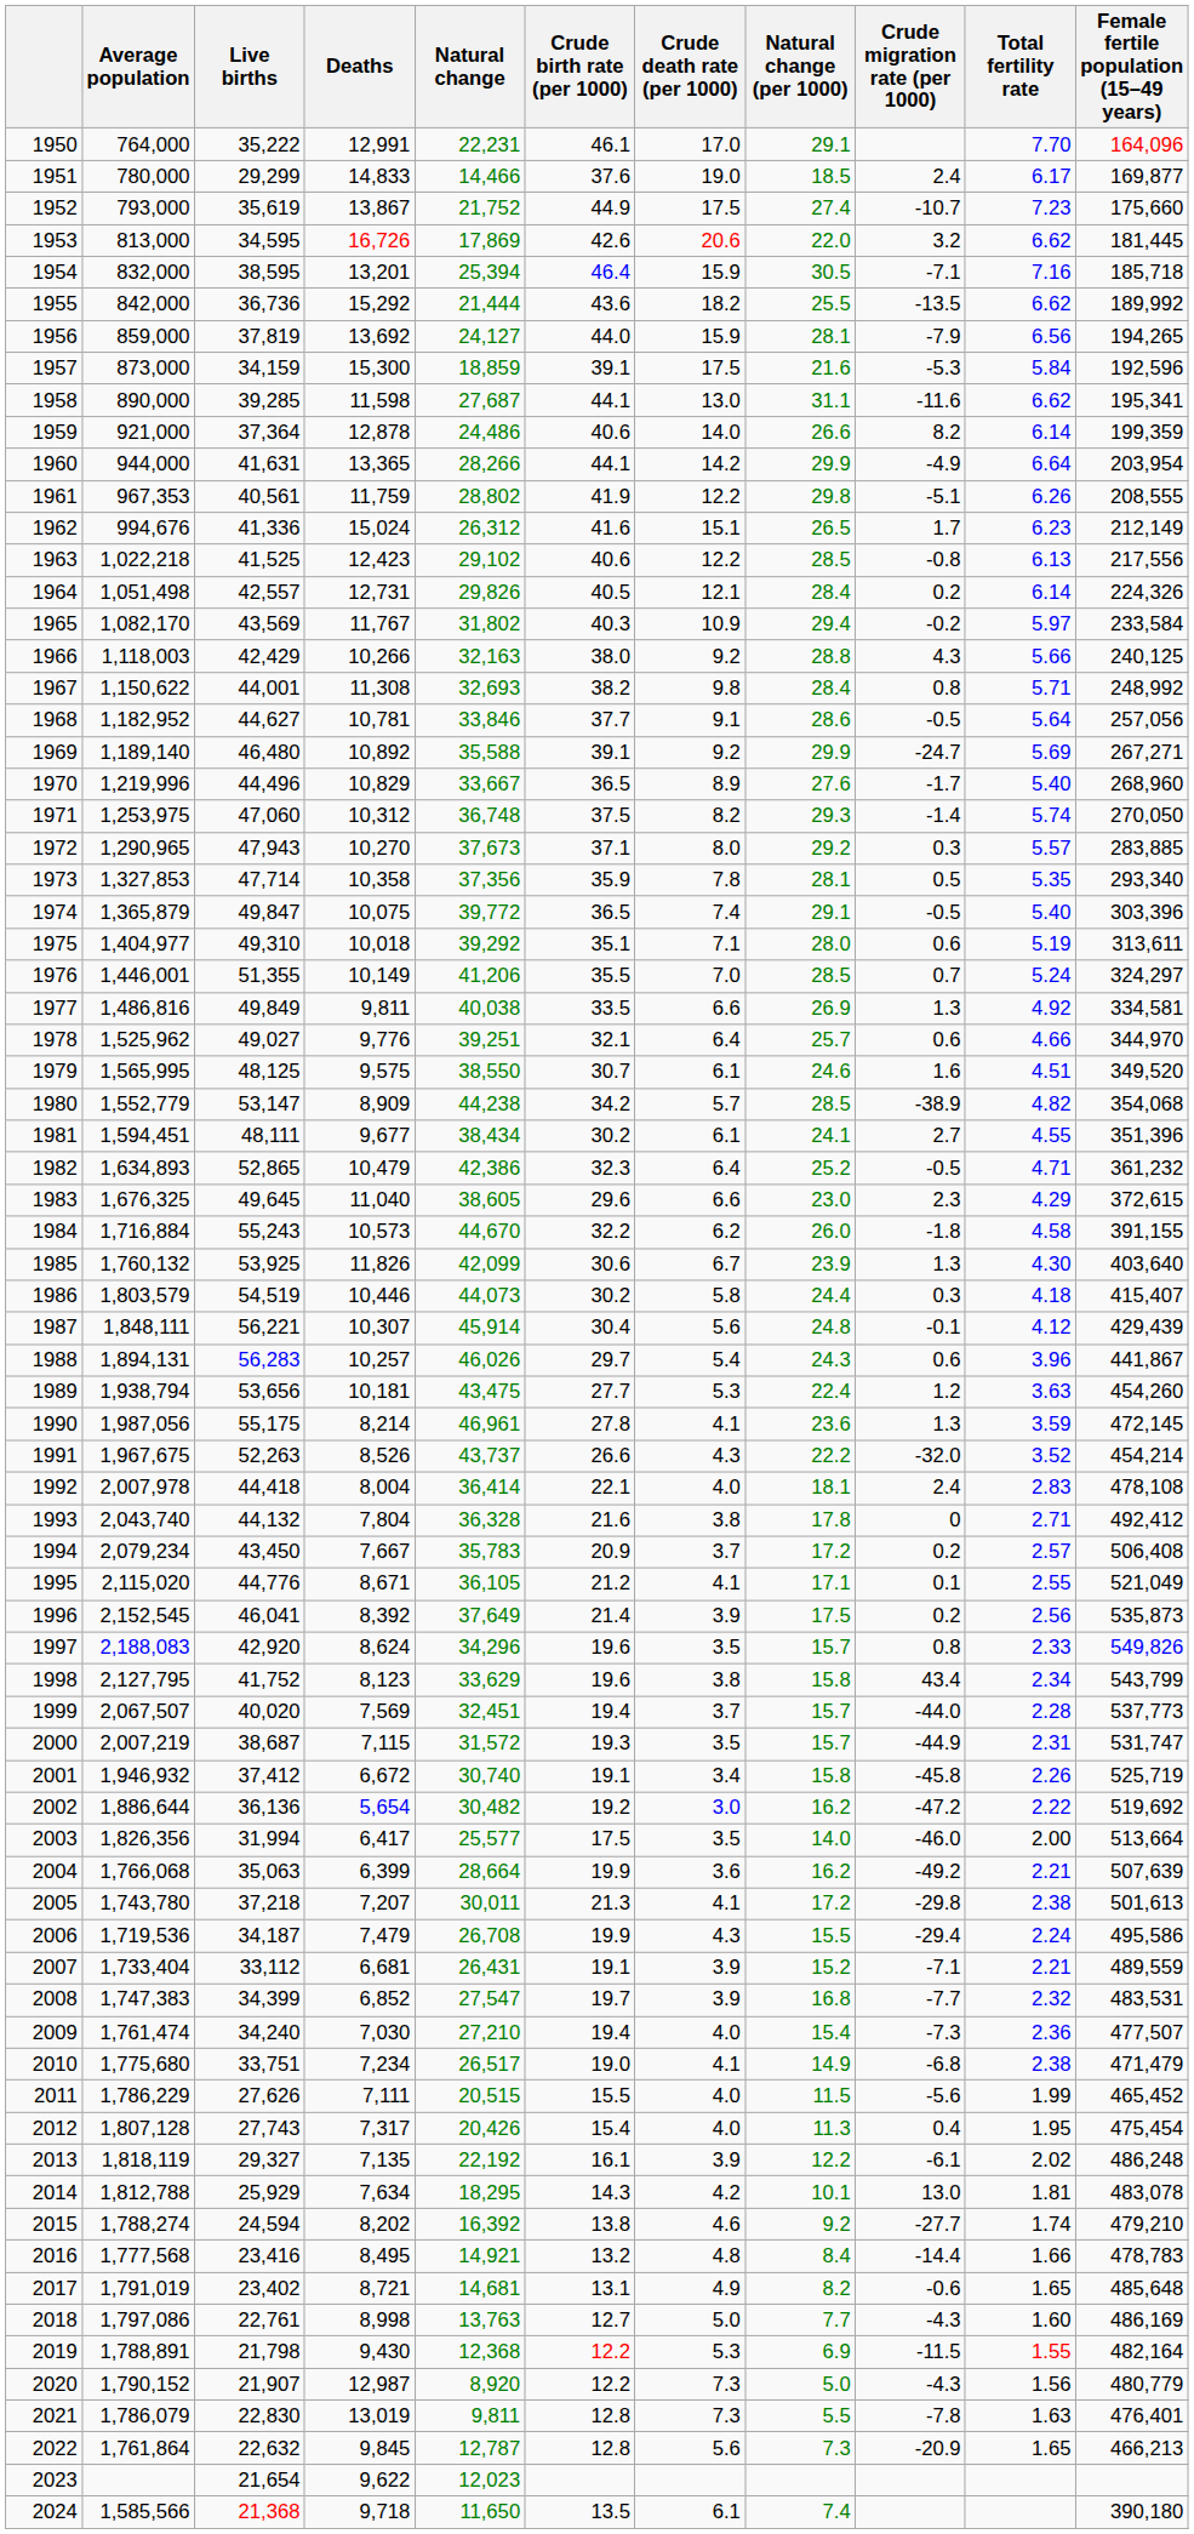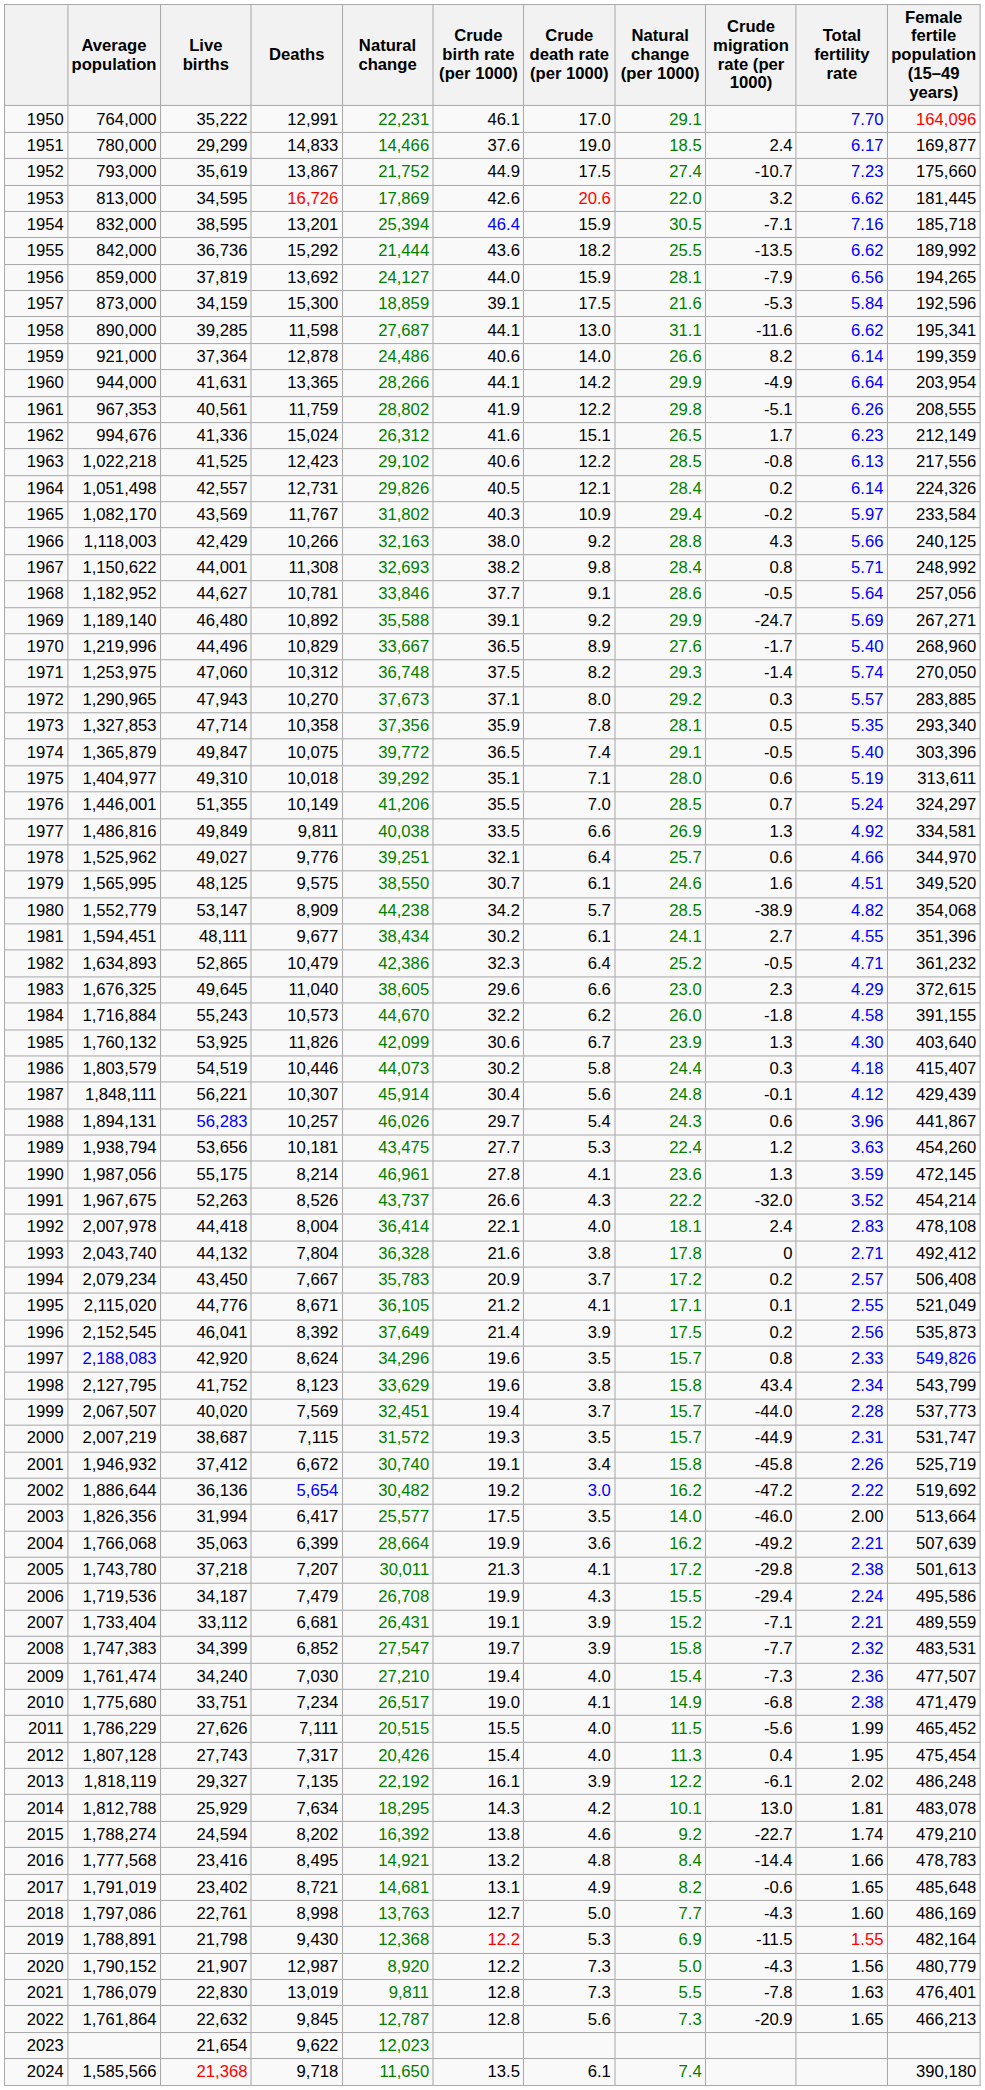2008 | Natural change (per 1000): 16.8 -> 15.8
2015 | Crude migration rate (per 1000): -27.7 -> -22.7
